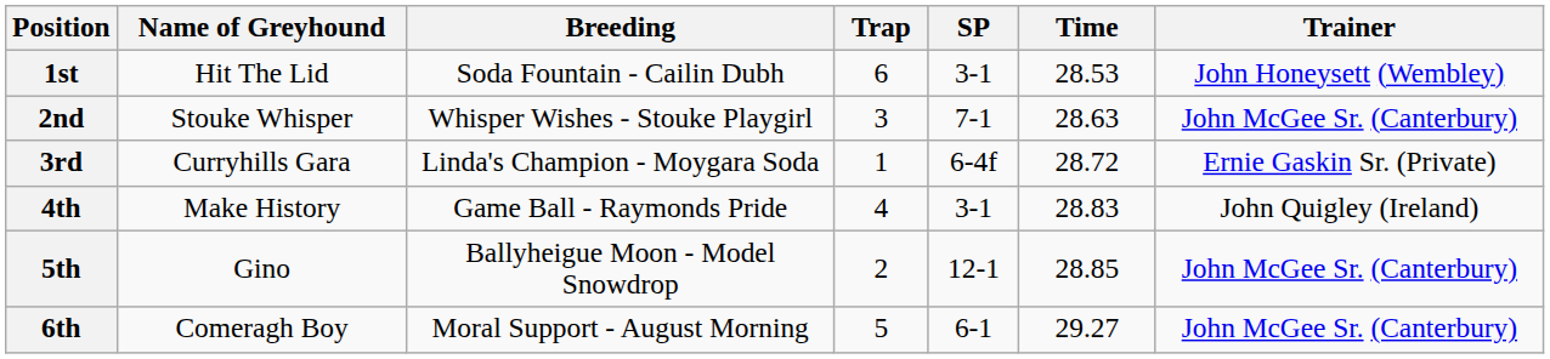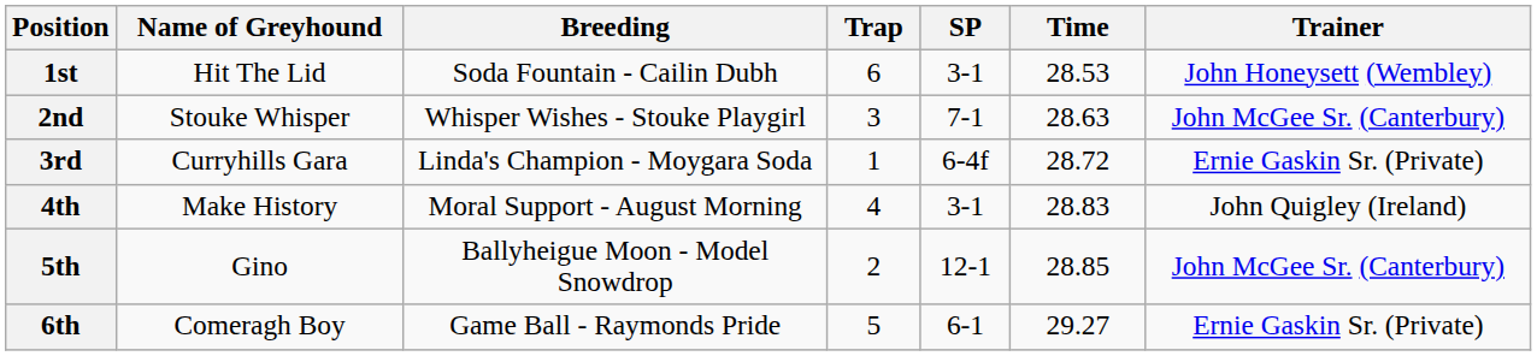4th | Breeding: Game Ball - Raymonds Pride -> Moral Support - August Morning
6th | Breeding: Moral Support - August Morning -> Game Ball - Raymonds Pride
6th | Trainer: John McGee Sr. (Canterbury) -> Ernie Gaskin Sr. (Private)
